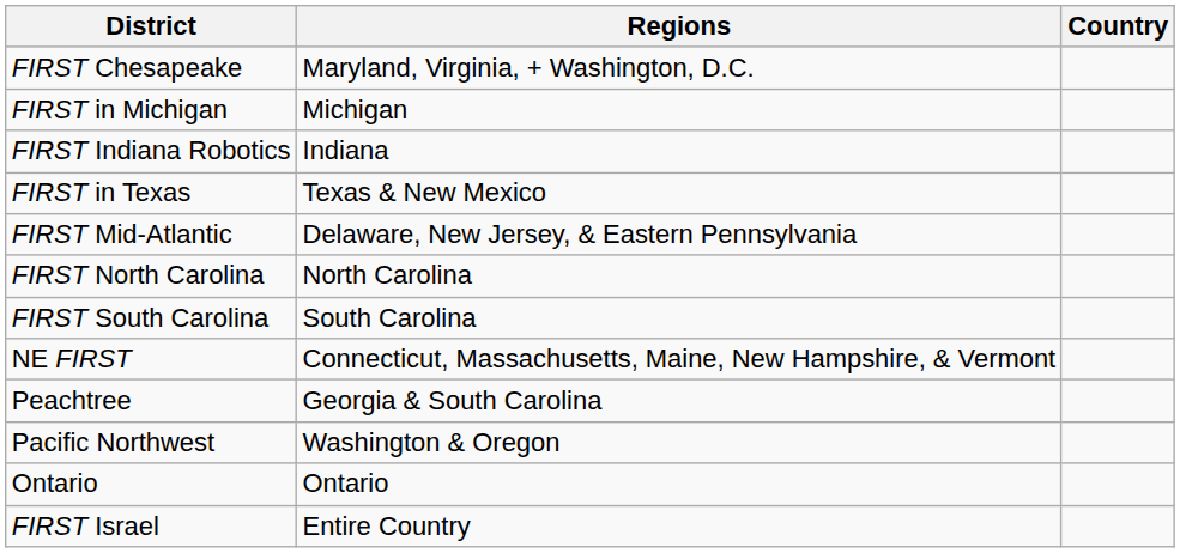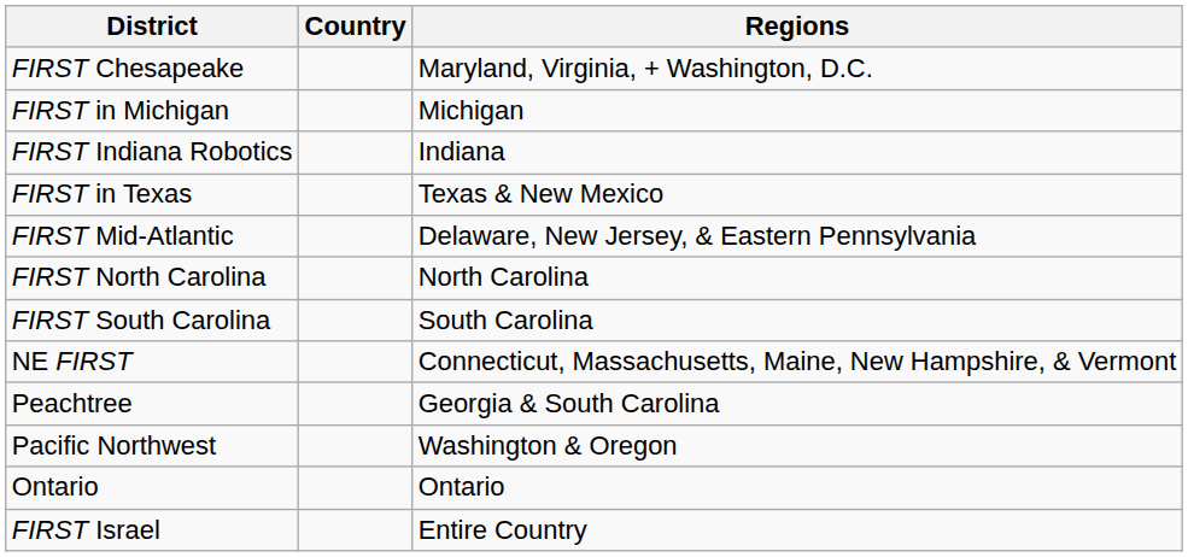columns swapped: Regions <-> Country
